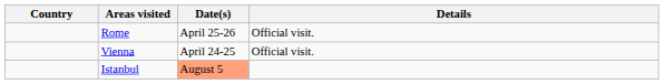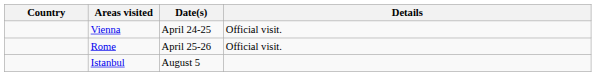rows swapped: Vienna <-> Rome
Istanbul | Date(s): lightsalmon background -> no background
